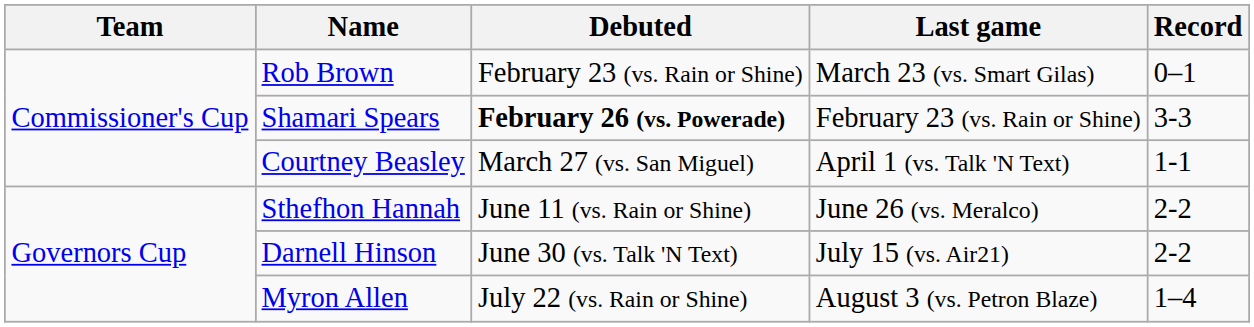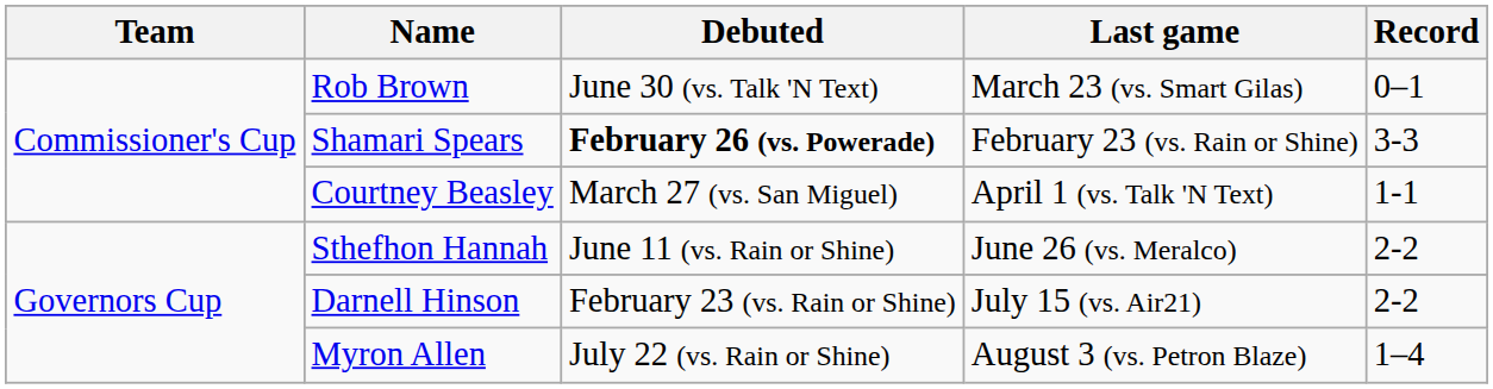Rob Brown | Debuted: February 23 (vs. Rain or Shine) -> June 30 (vs. Talk 'N Text)
Darnell Hinson | Debuted: June 30 (vs. Talk 'N Text) -> February 23 (vs. Rain or Shine)
